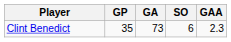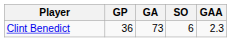Clint Benedict | GP: 35 -> 36
